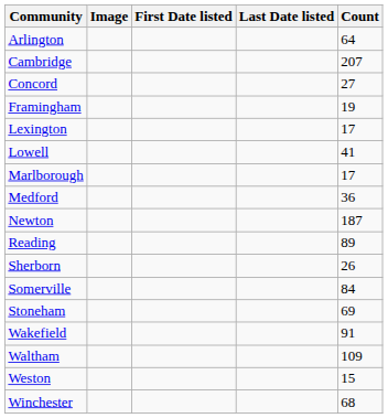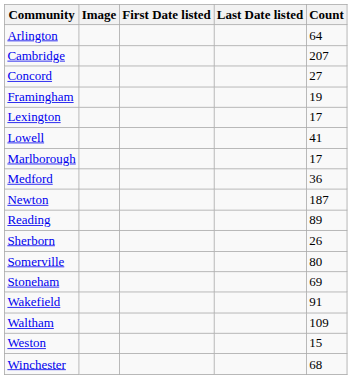Somerville | Count: 84 -> 80
